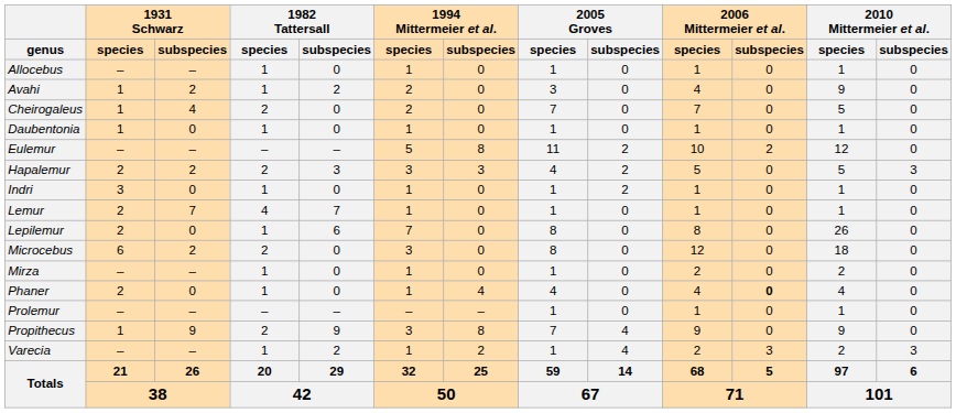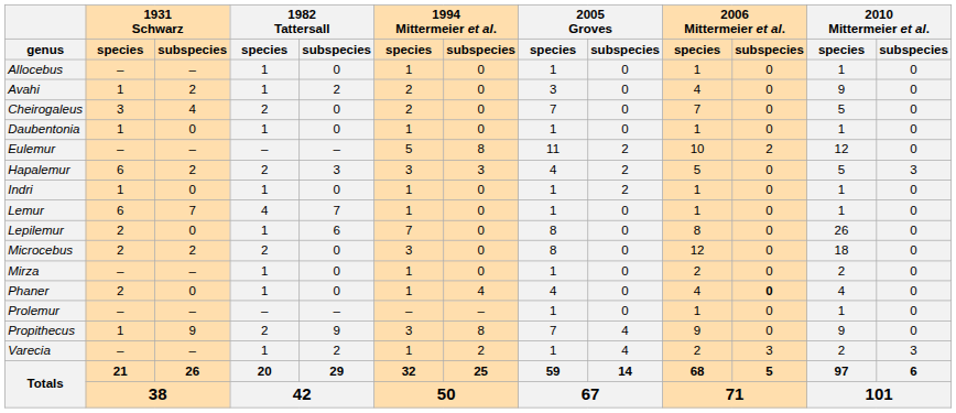Cheirogaleus | 1931 Schwarz / species: 1 -> 3
Hapalemur | 1931 Schwarz / species: 2 -> 6
Indri | 1931 Schwarz / species: 3 -> 1
Lemur | 1931 Schwarz / species: 2 -> 6
Microcebus | 1931 Schwarz / species: 6 -> 2
